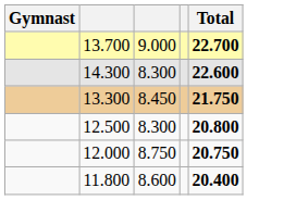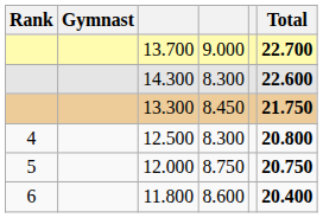+ column: Rank | 4 | 5 | 6
